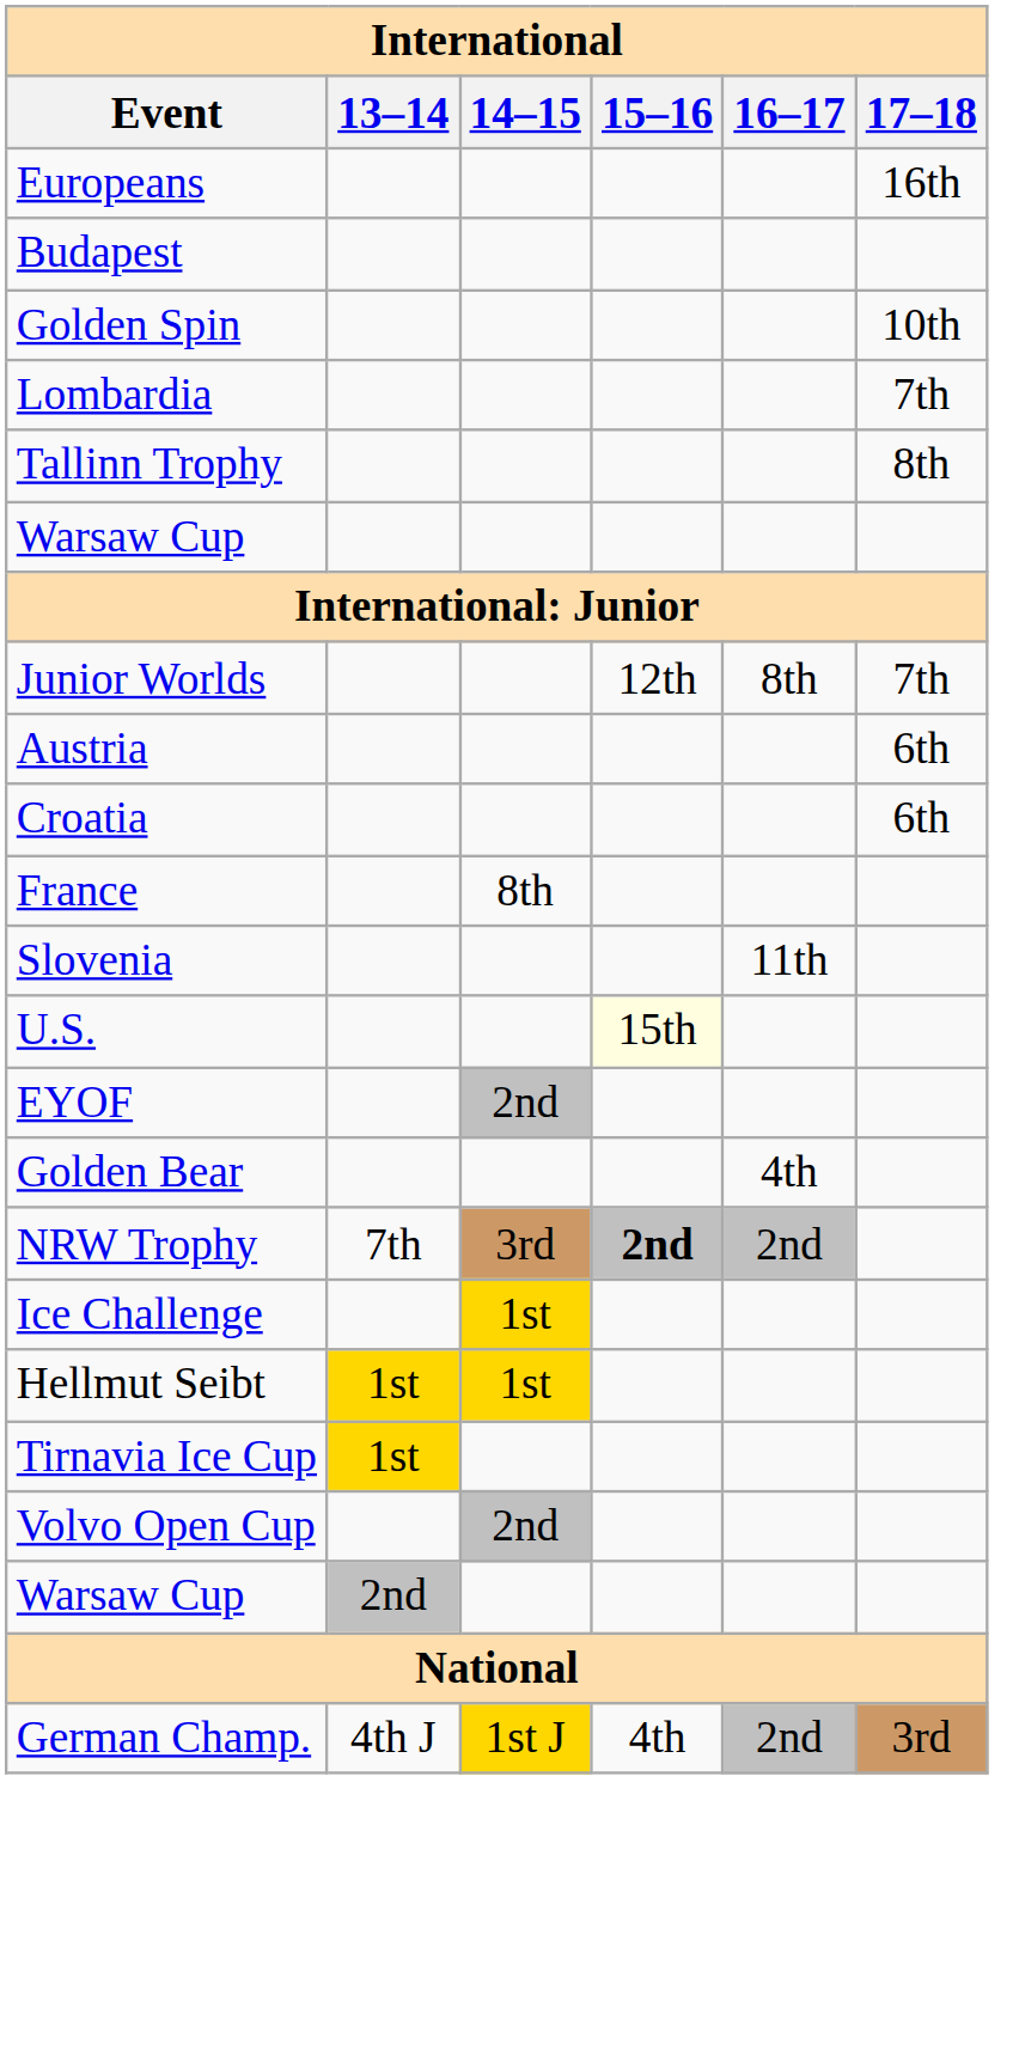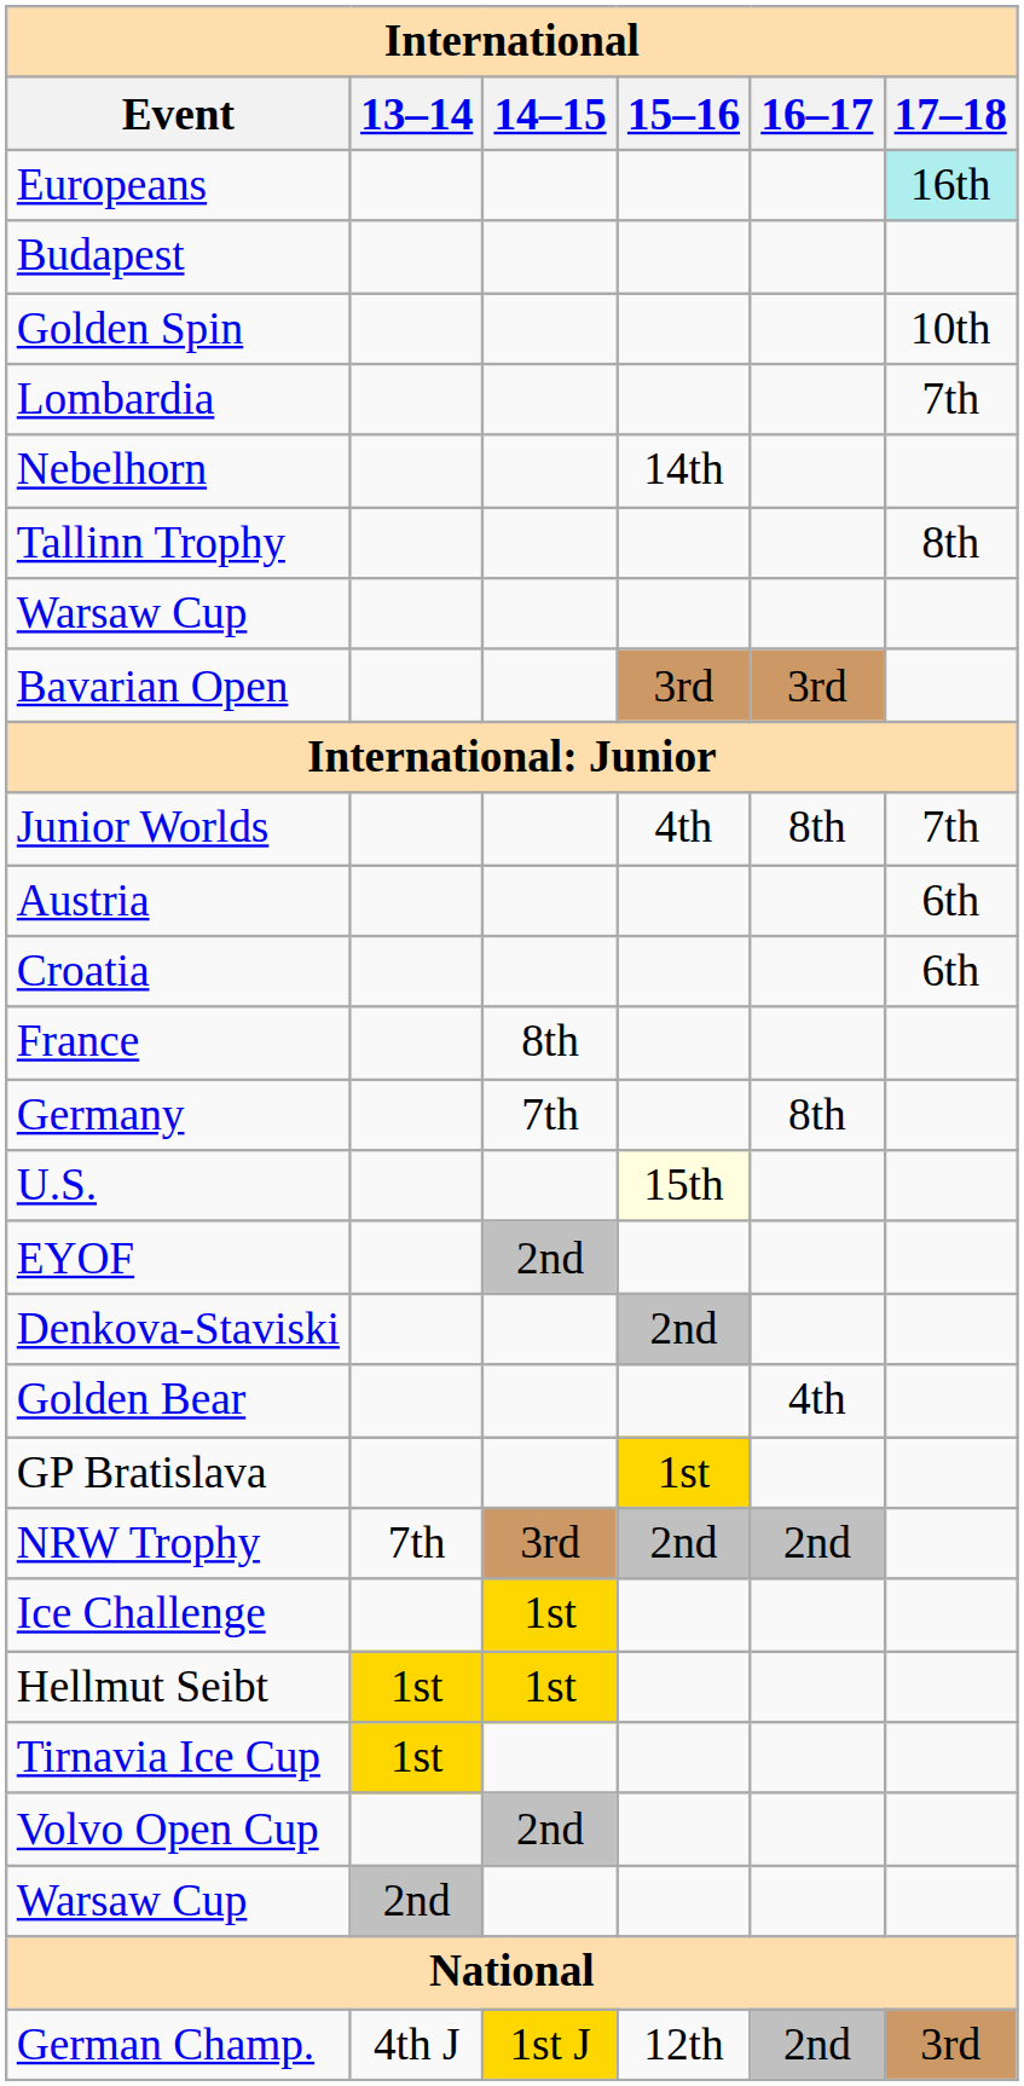Europeans | 17–18: no background -> paleturquoise background
+ row: Nebelhorn | 14th
+ row: Bavarian Open | 3rd | 3rd
Junior Worlds | 15–16: 12th -> 4th
+ row: Germany | 7th | 8th
- row: Slovenia | 11th
+ row: Denkova-Staviski | 2nd
+ row: GP Bratislava | 1st
NRW Trophy | 15–16: bold -> normal
German Champ. | 15–16: 4th -> 12th
